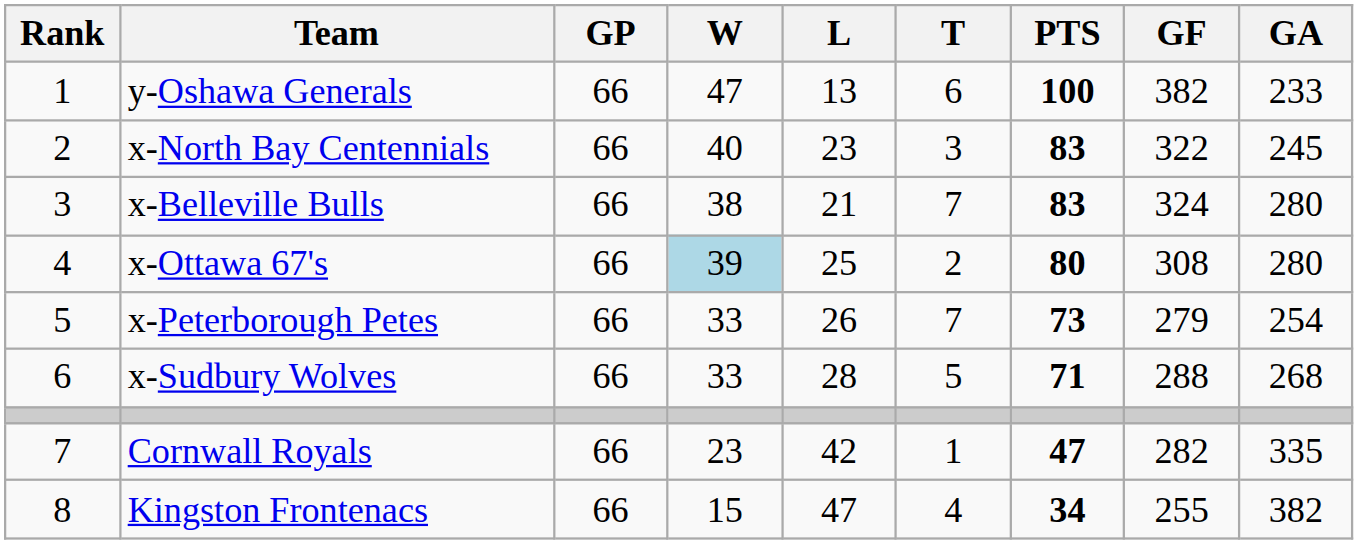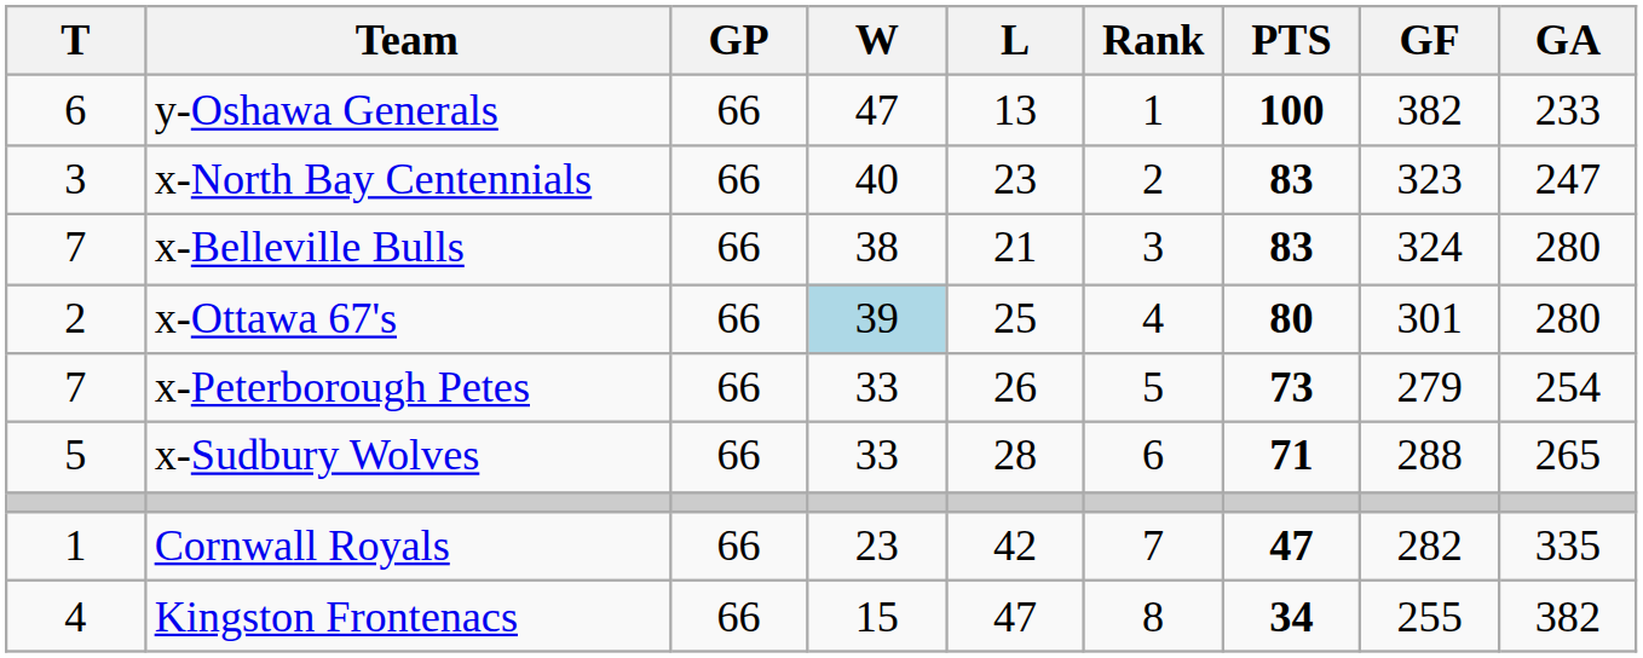columns swapped: Rank <-> T
x-North Bay Centennials | GF: 322 -> 323
x-North Bay Centennials | GA: 245 -> 247
x-Ottawa 67's | GF: 308 -> 301
x-Sudbury Wolves | GA: 268 -> 265
